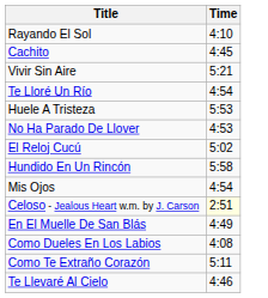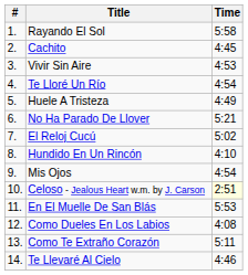+ column: # | 1. | 2. | 3. | 4. | 5. | 6. | 7. | 8. | 9. | 10. | 11. | 12. | 13. | 14.
Rayando El Sol | Time: 4:10 -> 5:58
Vivir Sin Aire | Time: 5:21 -> 4:53
Huele A Tristeza | Time: 5:53 -> 4:49
No Ha Parado De Llover | Time: 4:53 -> 5:21
Hundido En Un Rincón | Time: 5:58 -> 4:10
En El Muelle De San Blás | Time: 4:49 -> 5:53
